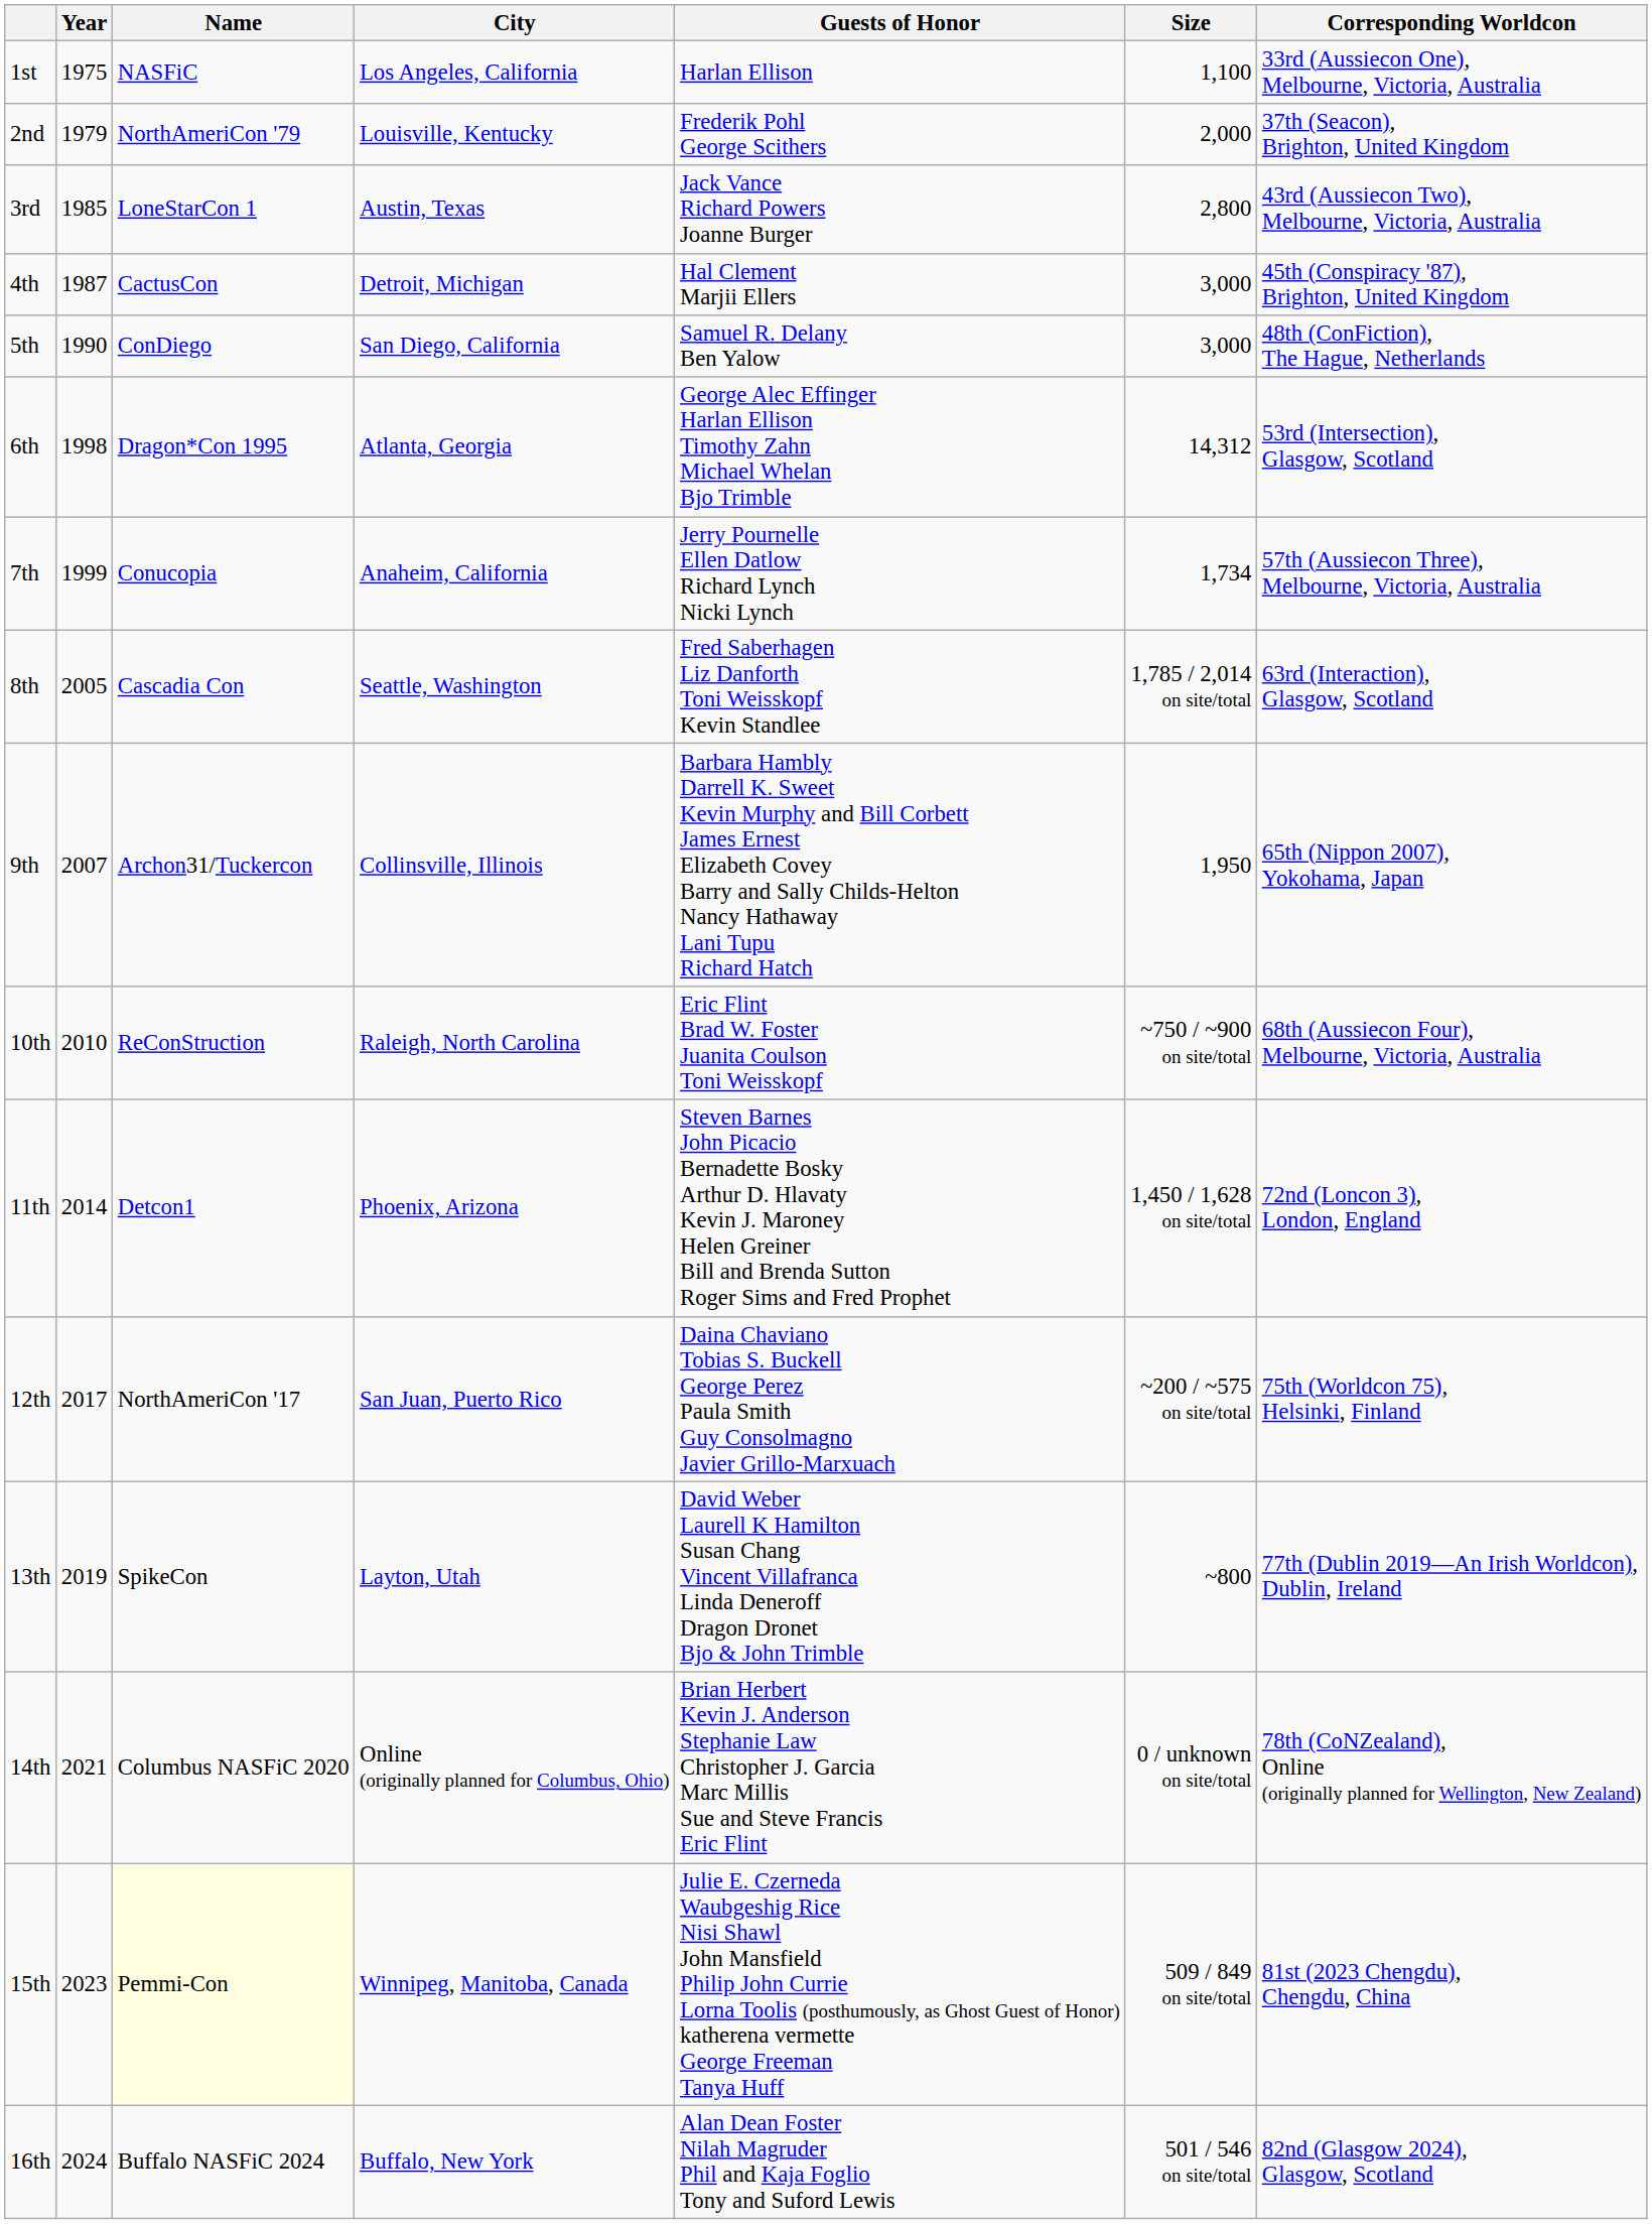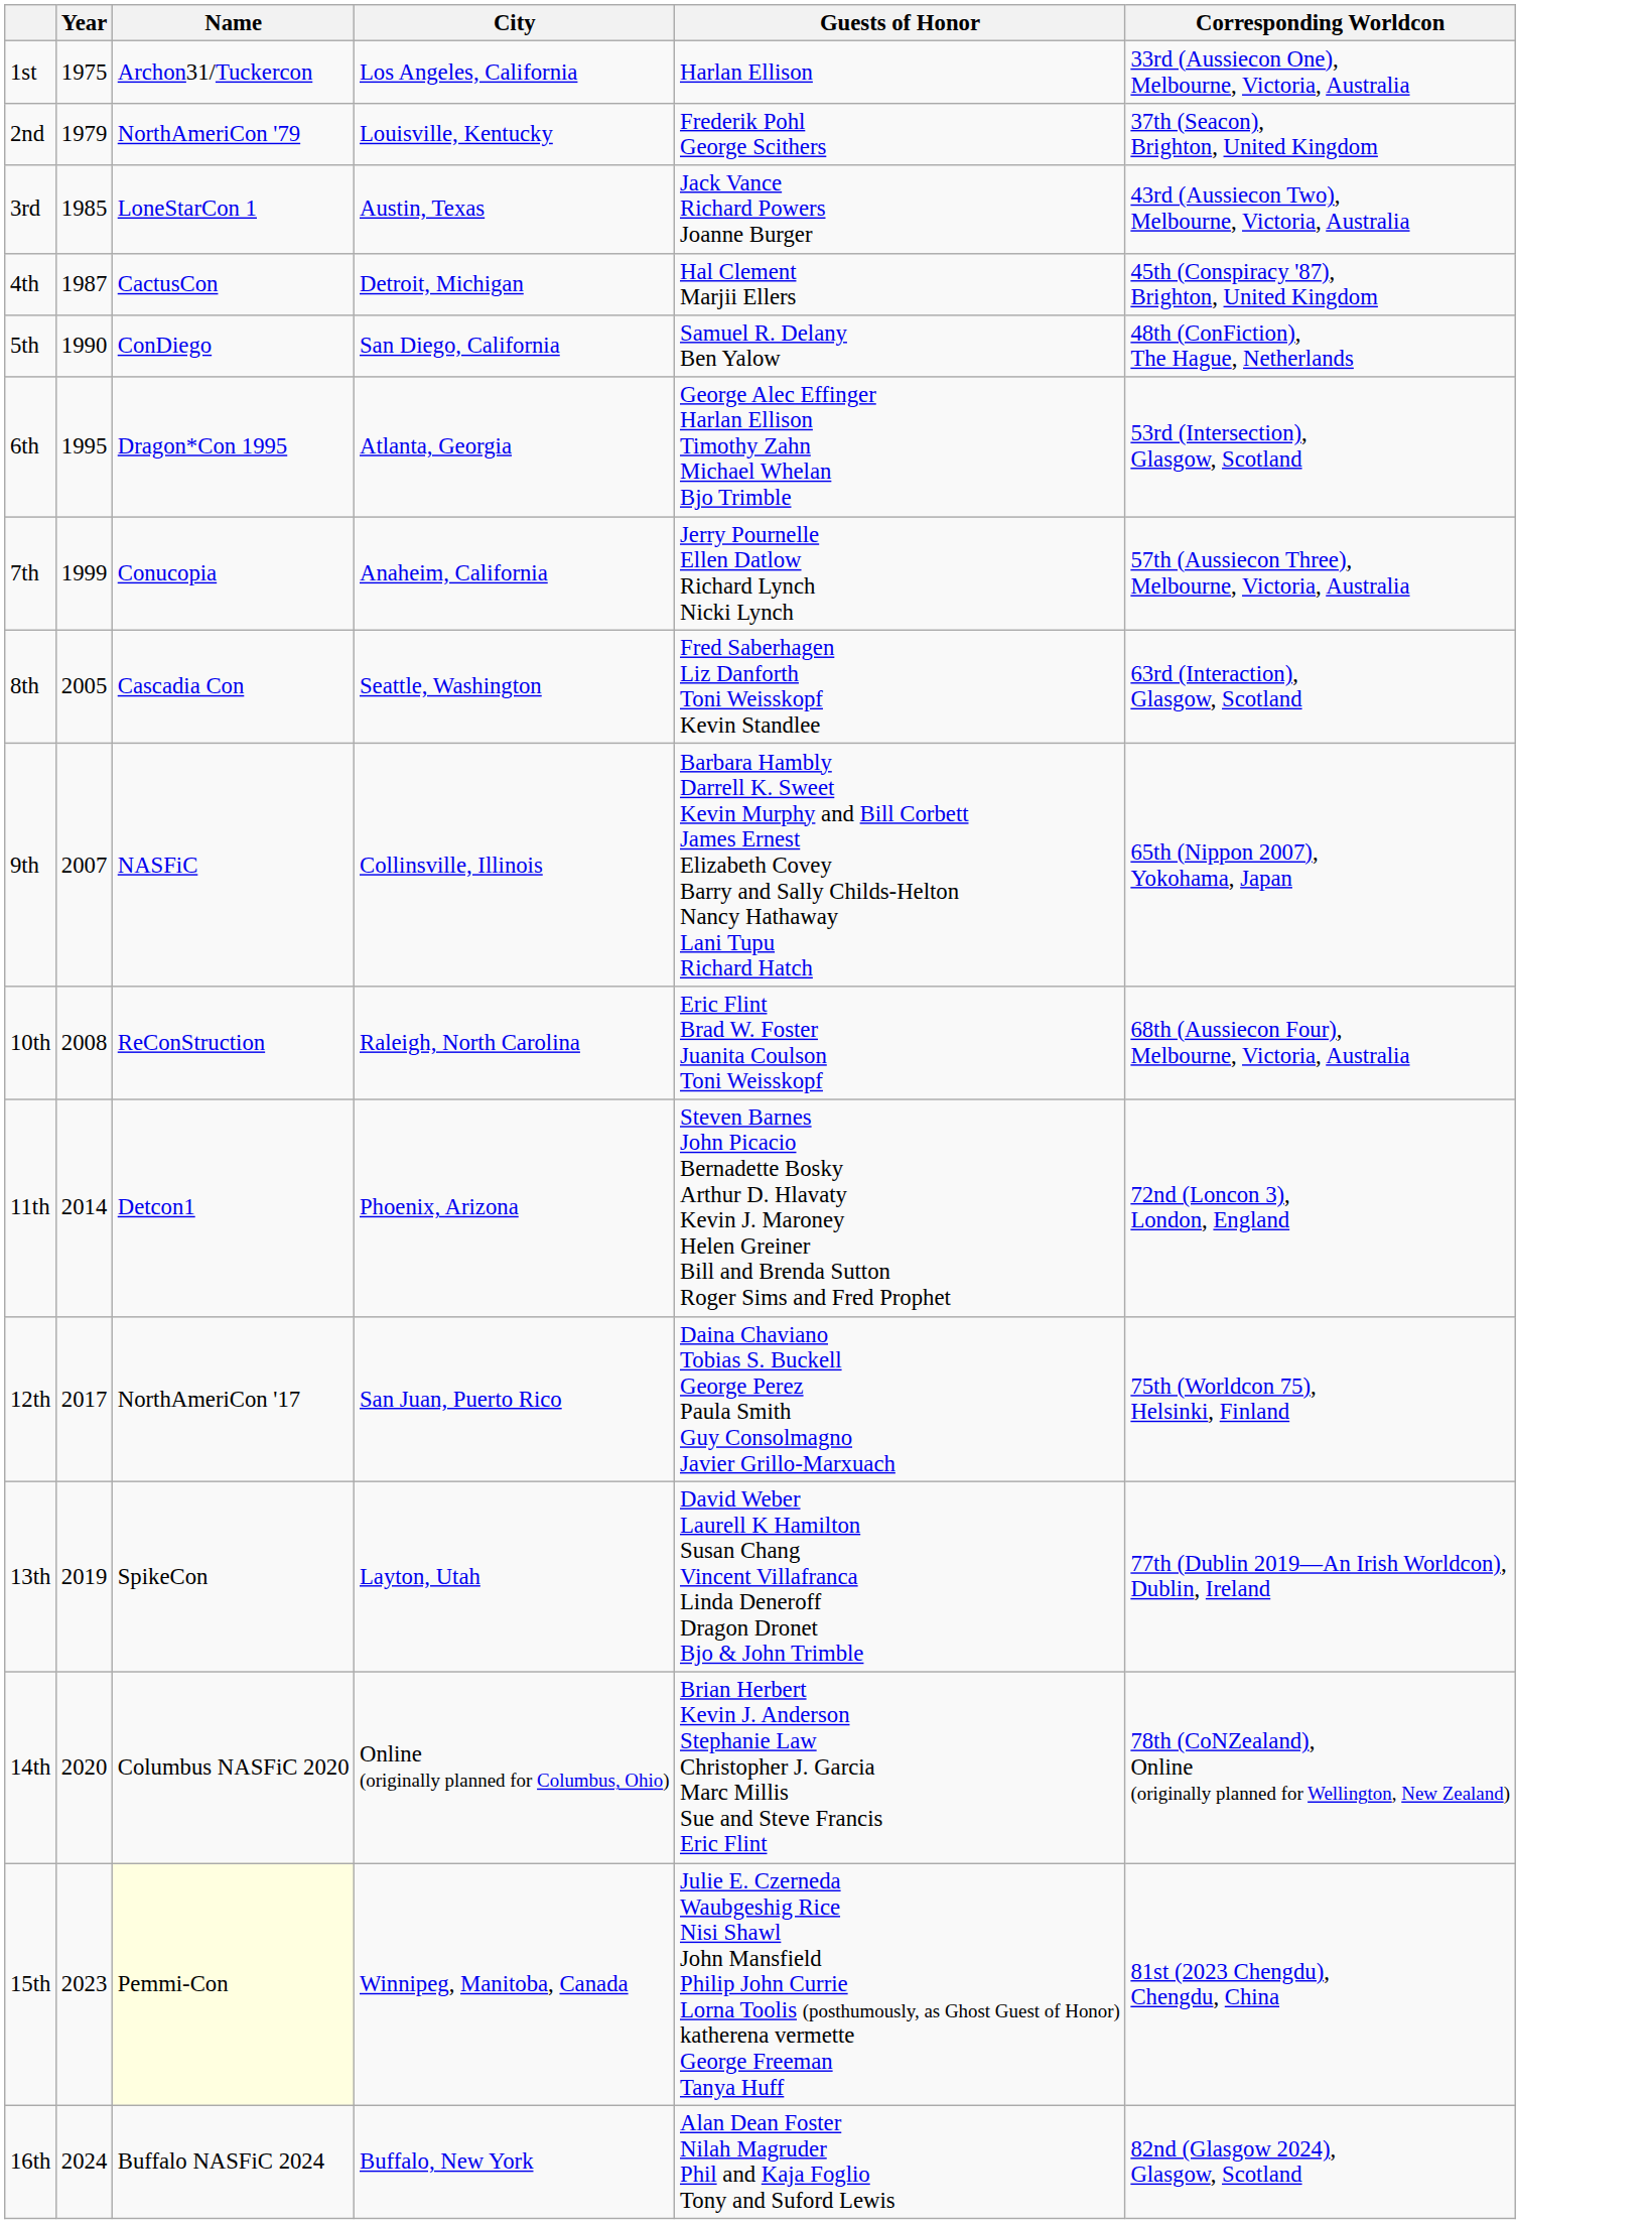- column: Size | 1,100 | 2,000 | 2,800 | 3,000 | 3,000 | 14,312 | 1,734 | 1,785 / 2,014 on site/total | 1,950 | ~750 / ~900 on site/total | 1,450 / 1,628 on site/total | ~200 / ~575 on site/total | ~800 | 0 / unknown on site/total | 509 / 849 on site/total | 501 / 546 on site/total
1st | Name: NASFiC -> Archon31/Tuckercon
6th | Year: 1998 -> 1995
9th | Name: Archon31/Tuckercon -> NASFiC
10th | Year: 2010 -> 2008
14th | Year: 2021 -> 2020
